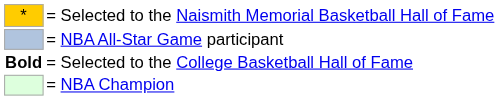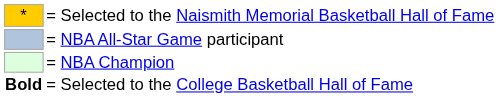rows swapped: = NBA Champion <-> = Selected to the College Basketball Hall of Fame
